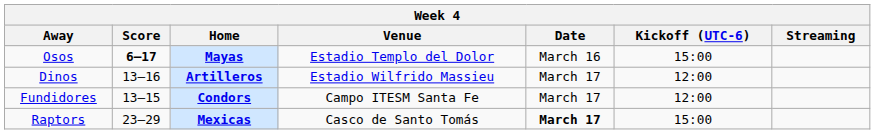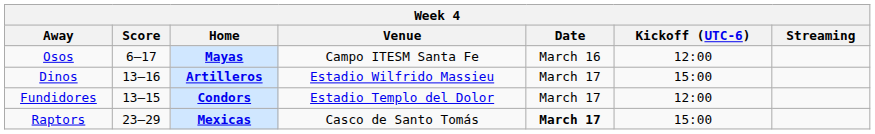Osos | Score: bold -> normal
Osos | Venue: Estadio Templo del Dolor -> Campo ITESM Santa Fe
Osos | Kickoff (UTC-6): 15:00 -> 12:00
Dinos | Kickoff (UTC-6): 12:00 -> 15:00
Fundidores | Venue: Campo ITESM Santa Fe -> Estadio Templo del Dolor
